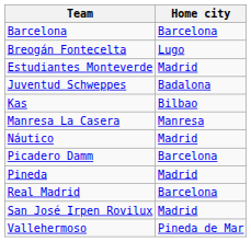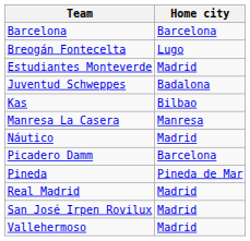Pineda | Home city: Madrid -> Pineda de Mar
Real Madrid | Home city: Barcelona -> Madrid
Vallehermoso | Home city: Pineda de Mar -> Madrid
